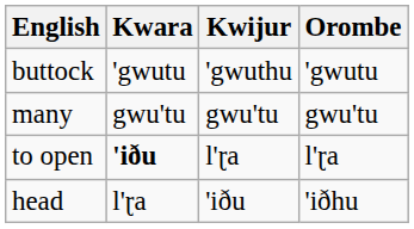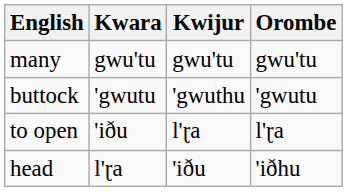rows swapped: buttock <-> many
to open | Kwara: bold -> normal
